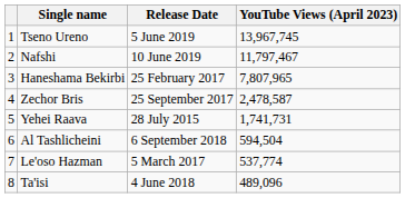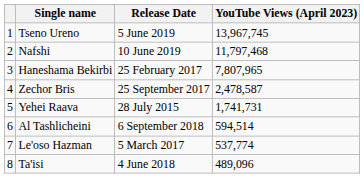Nafshi | YouTube Views (April 2023): 11,797,467 -> 11,797,468
Al Tashlicheini | YouTube Views (April 2023): 594,504 -> 594,514
